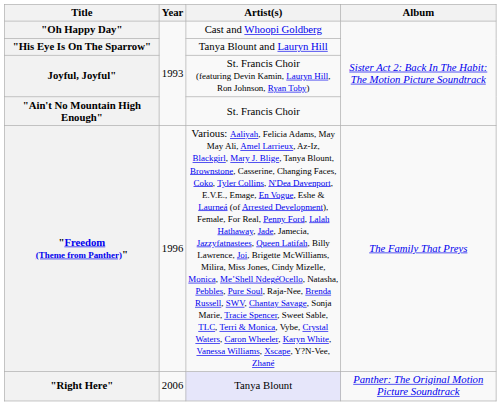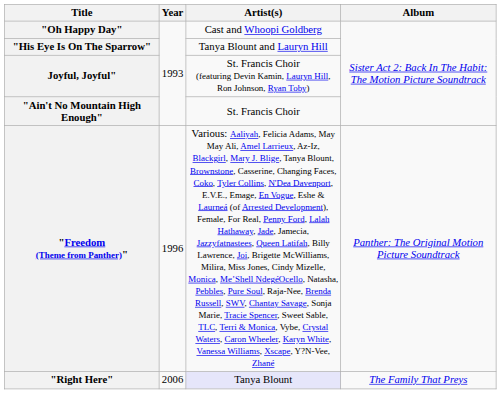"Freedom (Theme from Panther)" | Album: The Family That Preys -> Panther: The Original Motion Picture Soundtrack
"Right Here" | Album: Panther: The Original Motion Picture Soundtrack -> The Family That Preys
